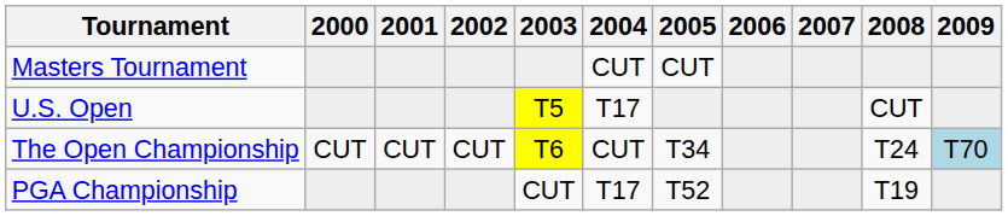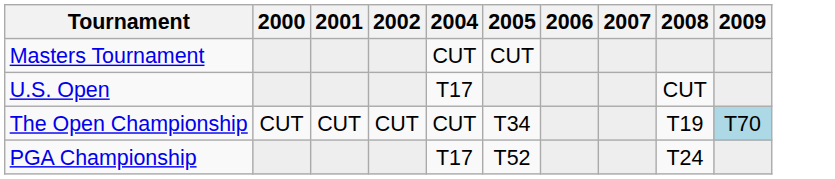- column: 2003 | T5 | T6 | CUT
The Open Championship | 2008: T24 -> T19
PGA Championship | 2008: T19 -> T24
